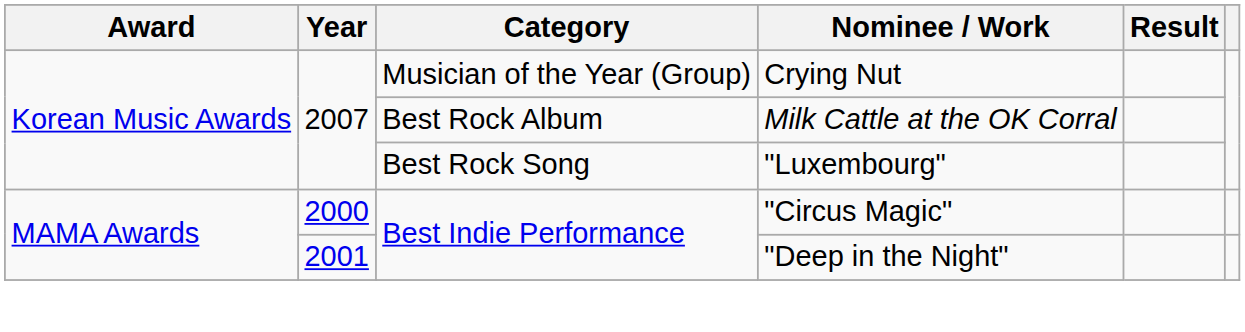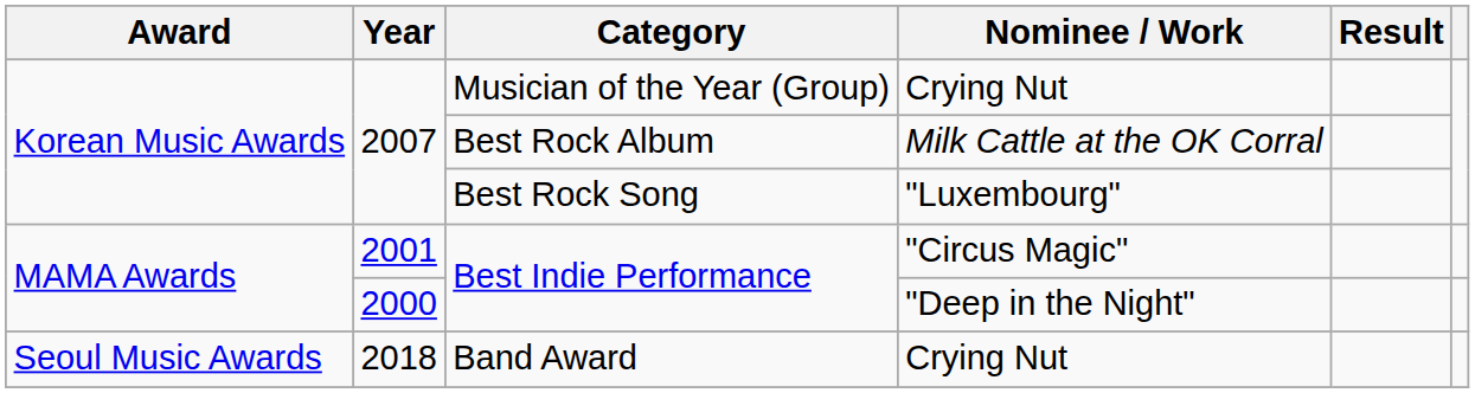Best Indie Performance / "Circus Magic" | Year: 2000 -> 2001
Best Indie Performance / "Deep in the Night" | Year: 2001 -> 2000
+ row: Seoul Music Awards | 2018 | Band Award | Crying Nut
